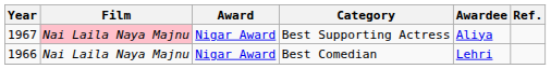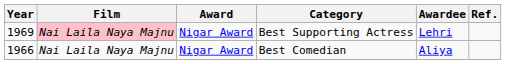Best Supporting Actress | Year: 1967 -> 1969
Best Supporting Actress | Awardee: Aliya -> Lehri
Best Comedian | Awardee: Lehri -> Aliya
